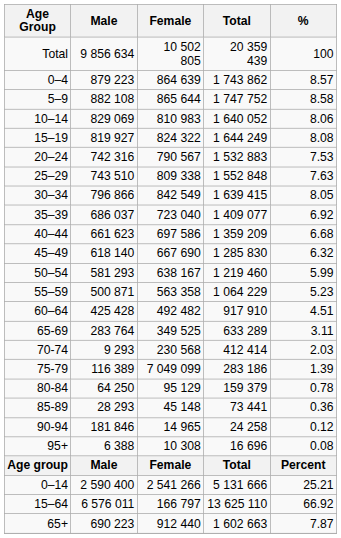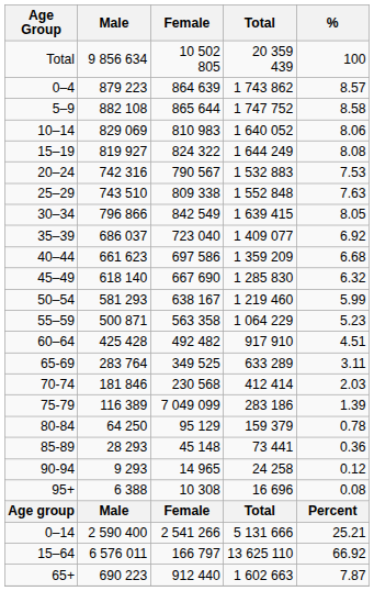70-74 | Male: 9 293 -> 181 846
90-94 | Male: 181 846 -> 9 293
